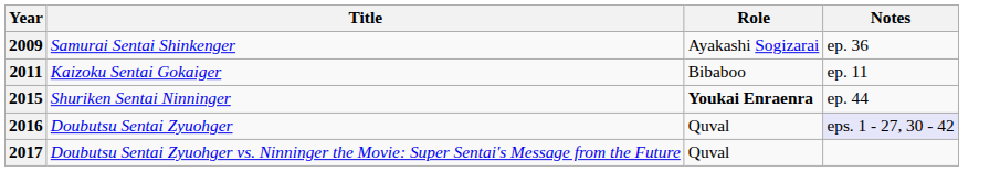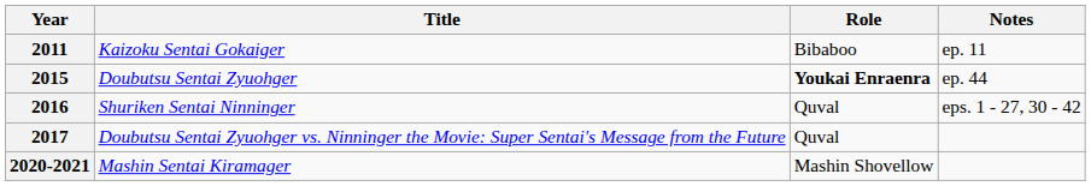- row: 2009 | Samurai Sentai Shinkenger | Ayakashi Sogizarai | ep. 36
2015 | Title: Shuriken Sentai Ninninger -> Doubutsu Sentai Zyuohger
2016 | Title: Doubutsu Sentai Zyuohger -> Shuriken Sentai Ninninger
2016 | Notes: lavender background -> no background
+ row: 2020-2021 | Mashin Sentai Kiramager | Mashin Shovellow
